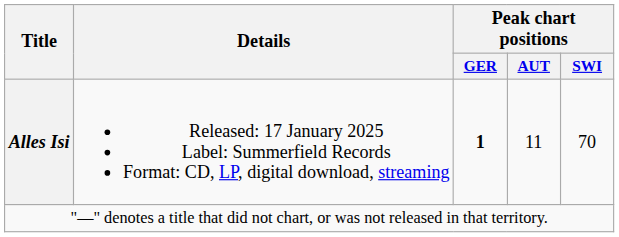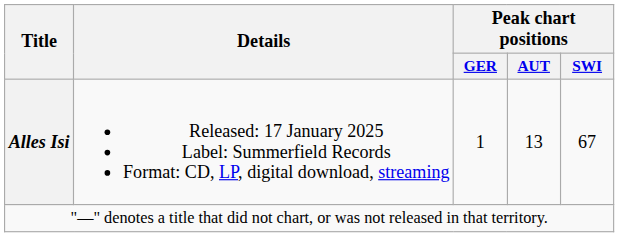Alles Isi | Peak chart positions / GER: bold -> normal
Alles Isi | Peak chart positions / AUT: 11 -> 13
Alles Isi | Peak chart positions / SWI: 70 -> 67
